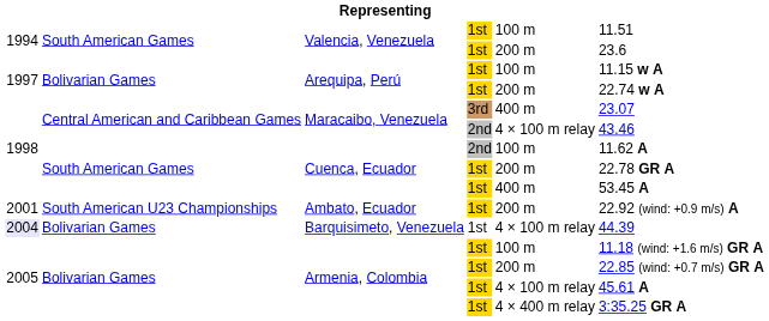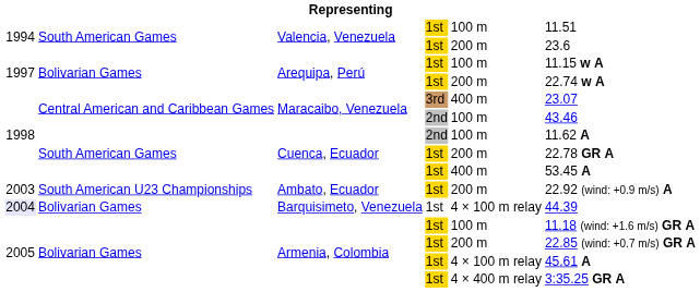Maracaibo, Venezuela / 2nd | column 5: 4 × 100 m relay -> 100 m
Ambato, Ecuador | column 1: 2001 -> 2003
